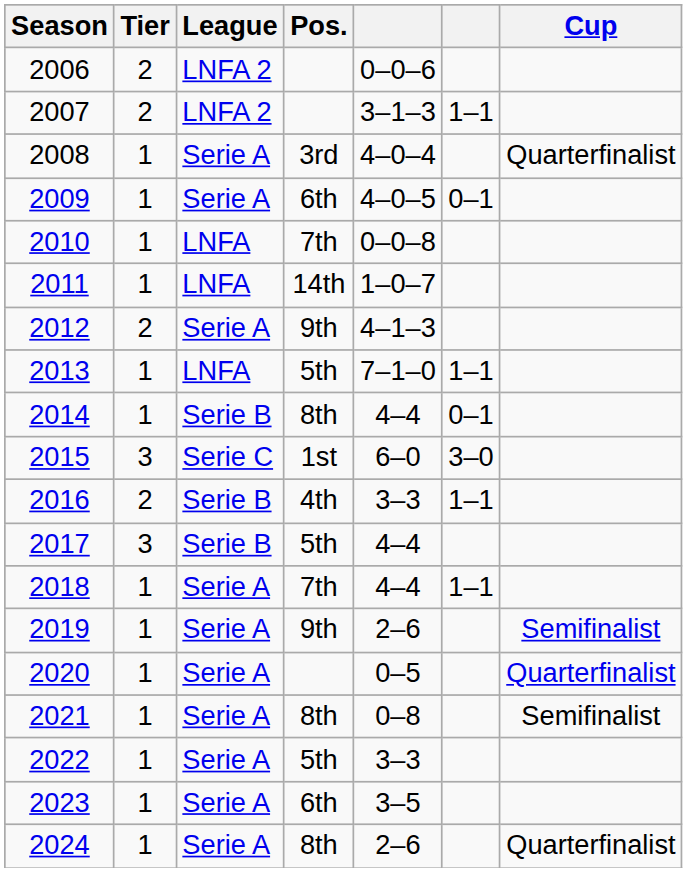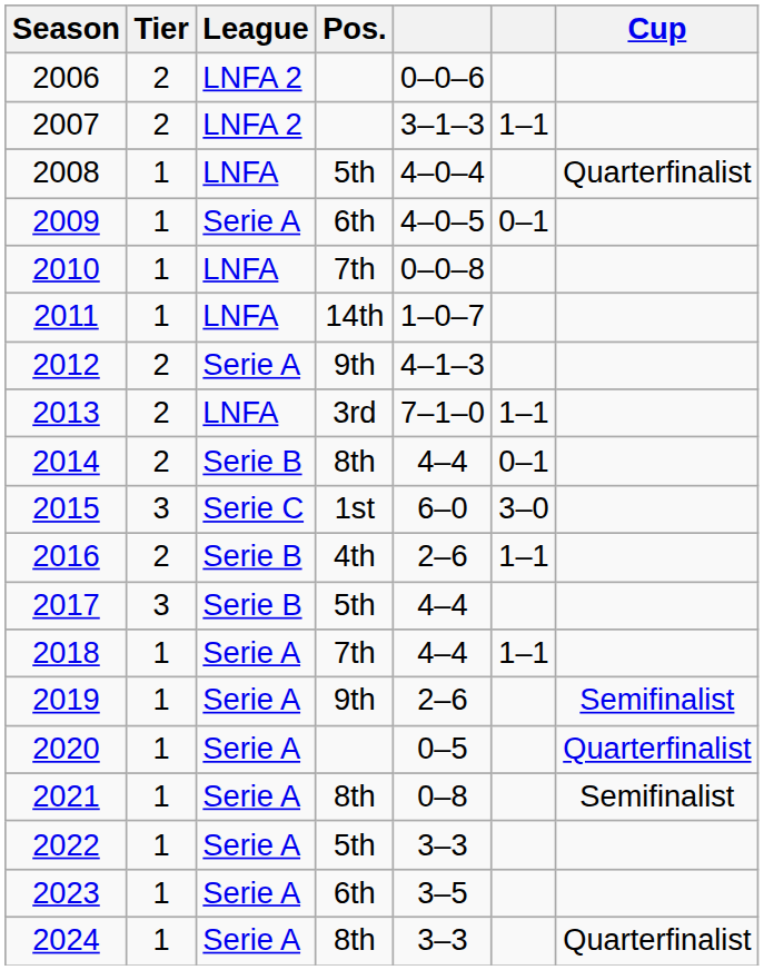2008 | League: Serie A -> LNFA
2008 | Pos.: 3rd -> 5th
2013 | Tier: 1 -> 2
2013 | Pos.: 5th -> 3rd
2014 | Tier: 1 -> 2
2016 | column 5: 3–3 -> 2–6
2024 | column 5: 2–6 -> 3–3
